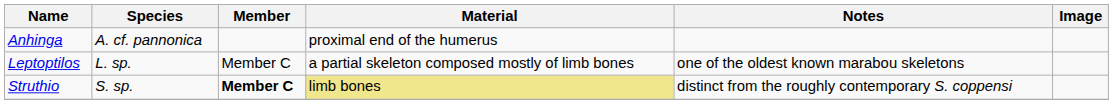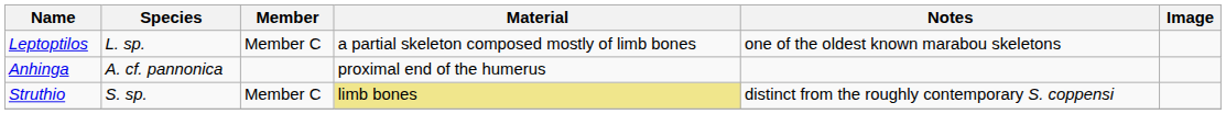rows swapped: Anhinga <-> Leptoptilos
Struthio | Member: bold -> normal
